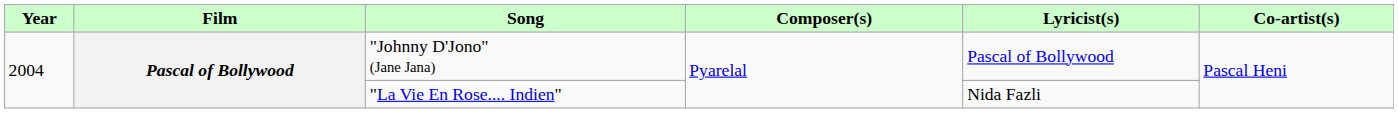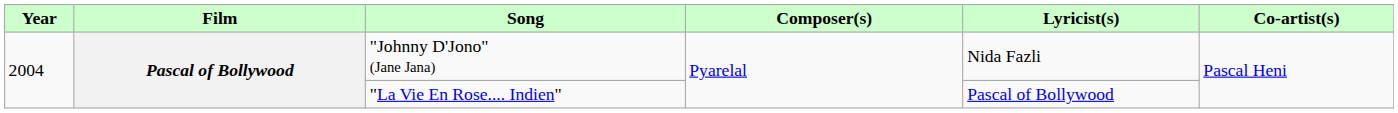"Johnny D'Jono" (Jane Jana) | Lyricist(s): Pascal of Bollywood -> Nida Fazli
"La Vie En Rose.... Indien" | Lyricist(s): Nida Fazli -> Pascal of Bollywood
